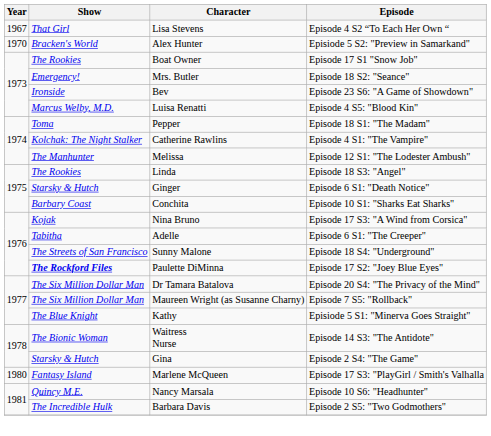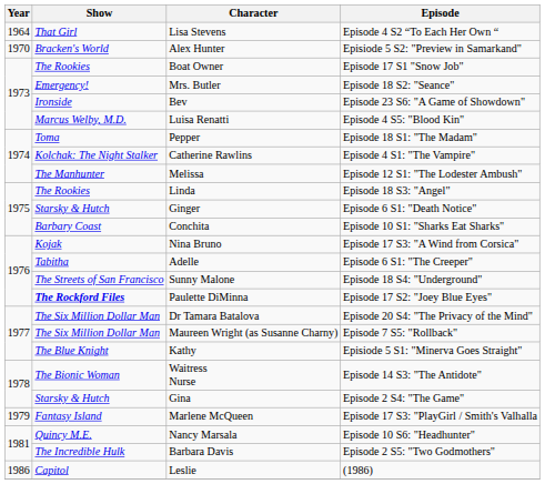Lisa Stevens | Year: 1967 -> 1964
Marlene McQueen | Year: 1980 -> 1979
+ row: 1986 | Capitol | Leslie | (1986)
